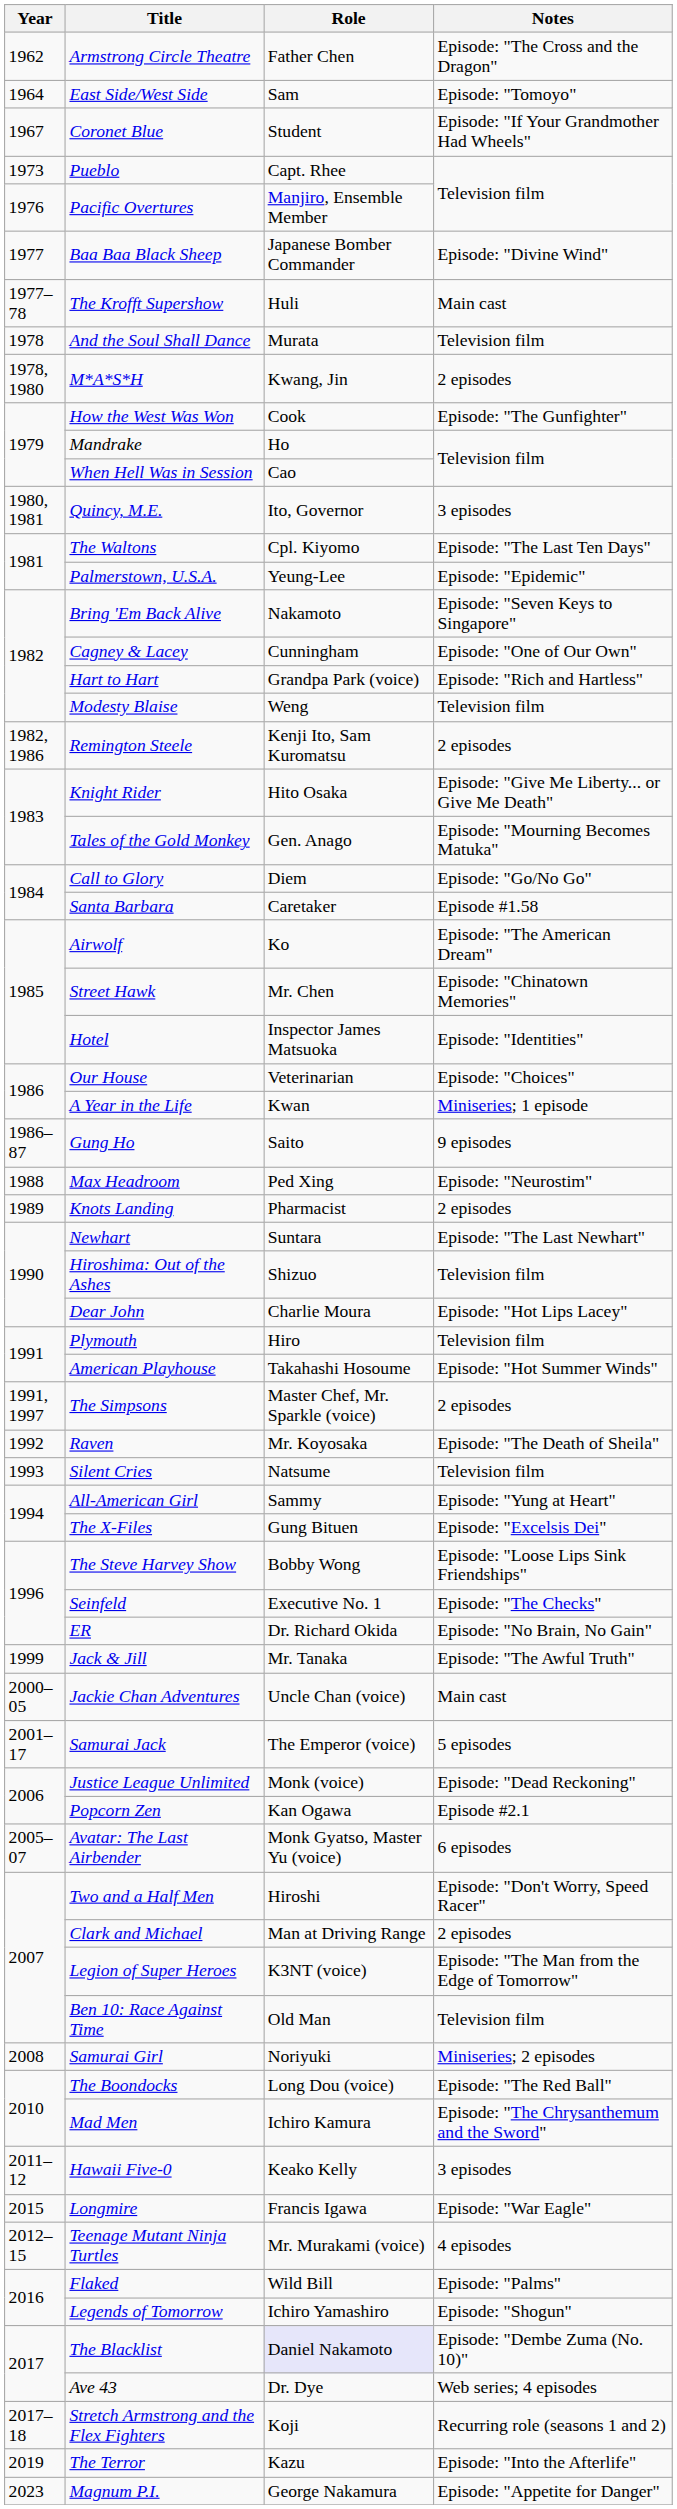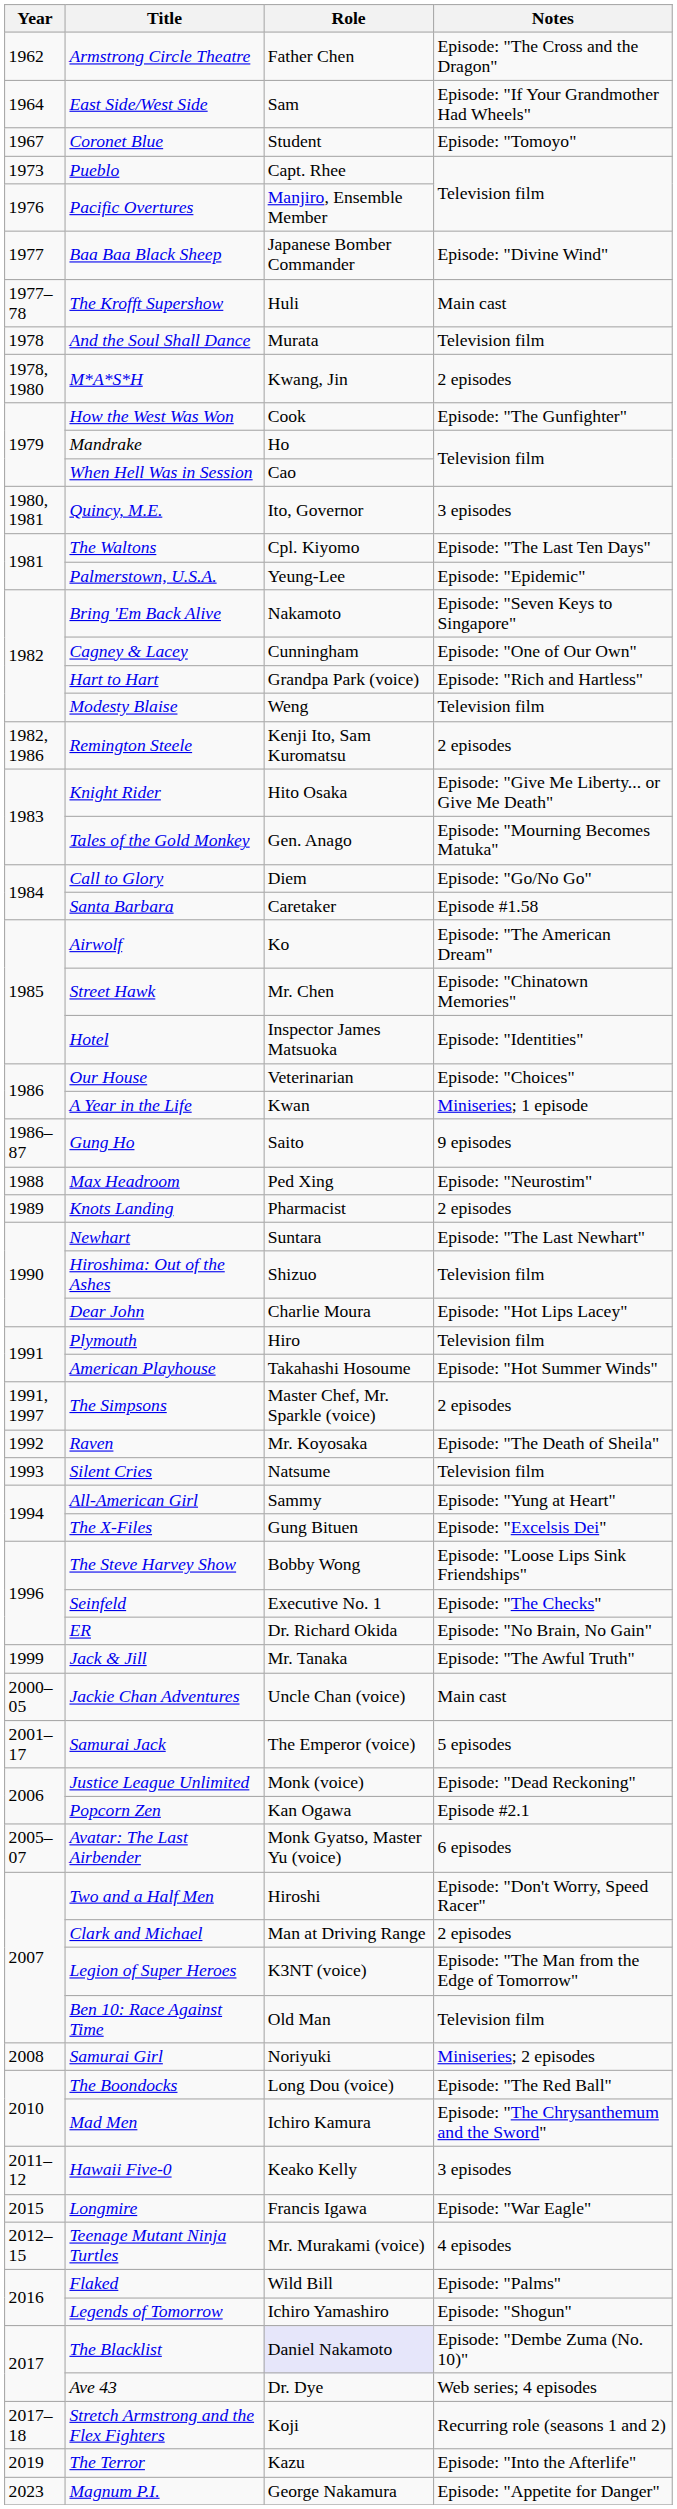East Side/West Side | Notes: Episode: "Tomoyo" -> Episode: "If Your Grandmother Had Wheels"
Coronet Blue | Notes: Episode: "If Your Grandmother Had Wheels" -> Episode: "Tomoyo"
